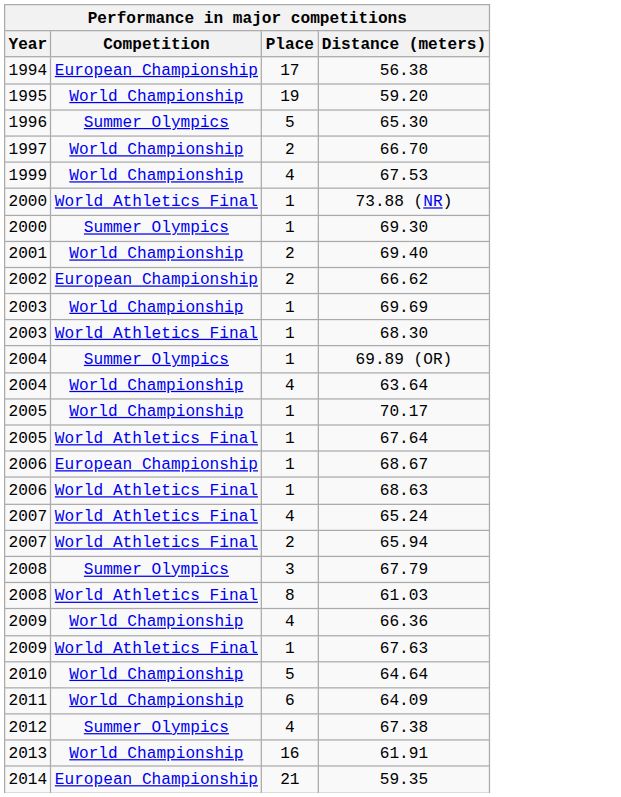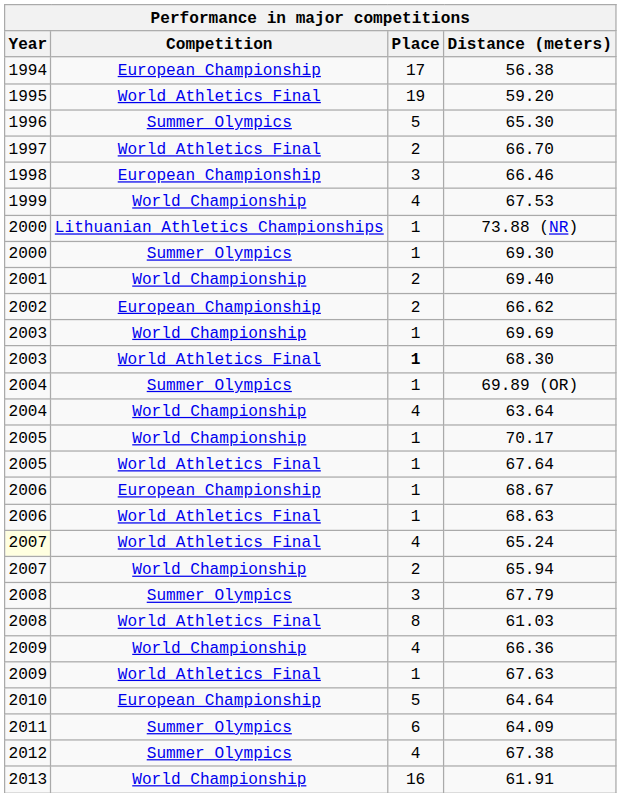59.20 | Competition: World Championship -> World Athletics Final
66.70 | Competition: World Championship -> World Athletics Final
+ row: 1998 | European Championship | 3 | 66.46
73.88 (NR) | Competition: World Athletics Final -> Lithuanian Athletics Championships
68.30 | Place: normal -> bold
65.24 | Year: no background -> lightyellow background
65.94 | Competition: World Athletics Final -> World Championship
64.64 | Competition: World Championship -> European Championship
64.09 | Competition: World Championship -> Summer Olympics
- row: 2014 | European Championship | 21 | 59.35
